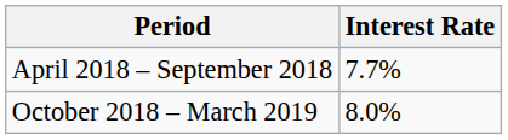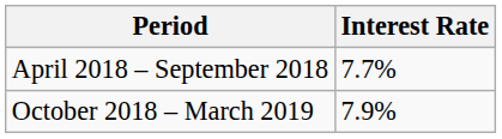October 2018 – March 2019 | Interest Rate: 8.0% -> 7.9%
